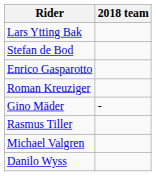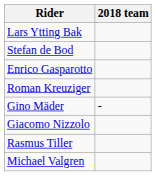+ row: Giacomo Nizzolo
- row: Danilo Wyss
